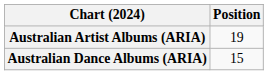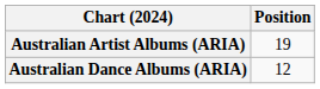Australian Dance Albums (ARIA) | Position: 15 -> 12
